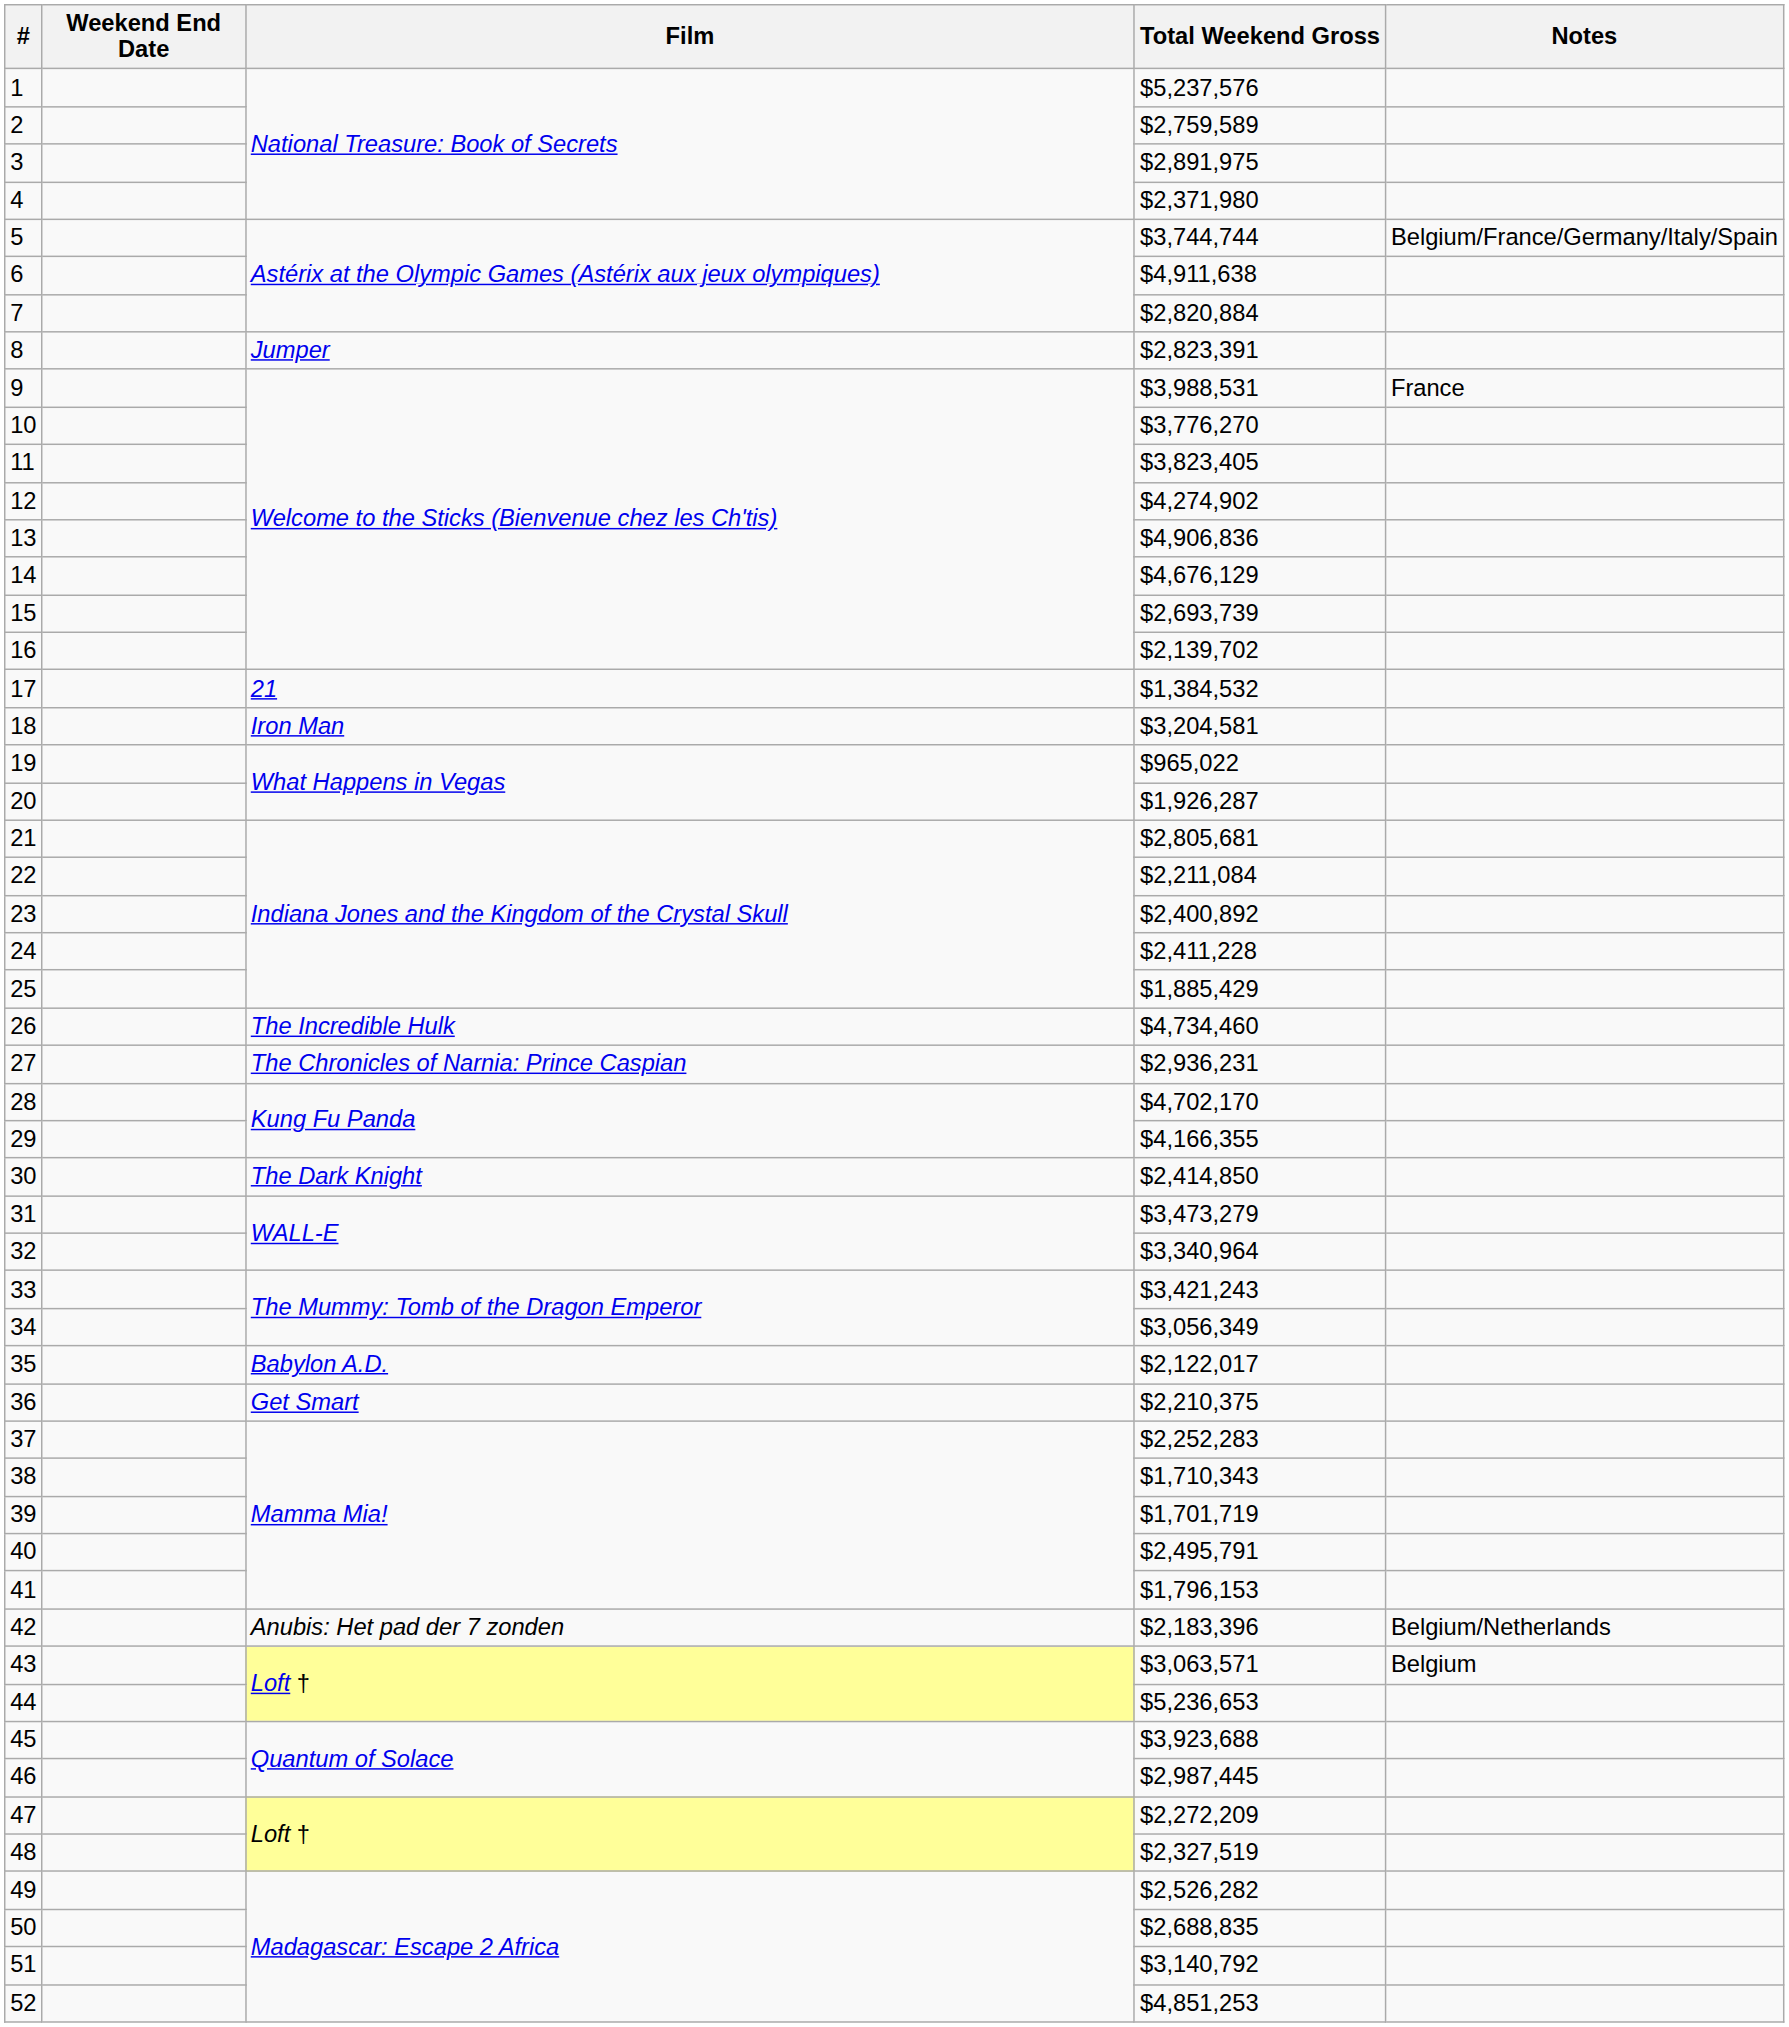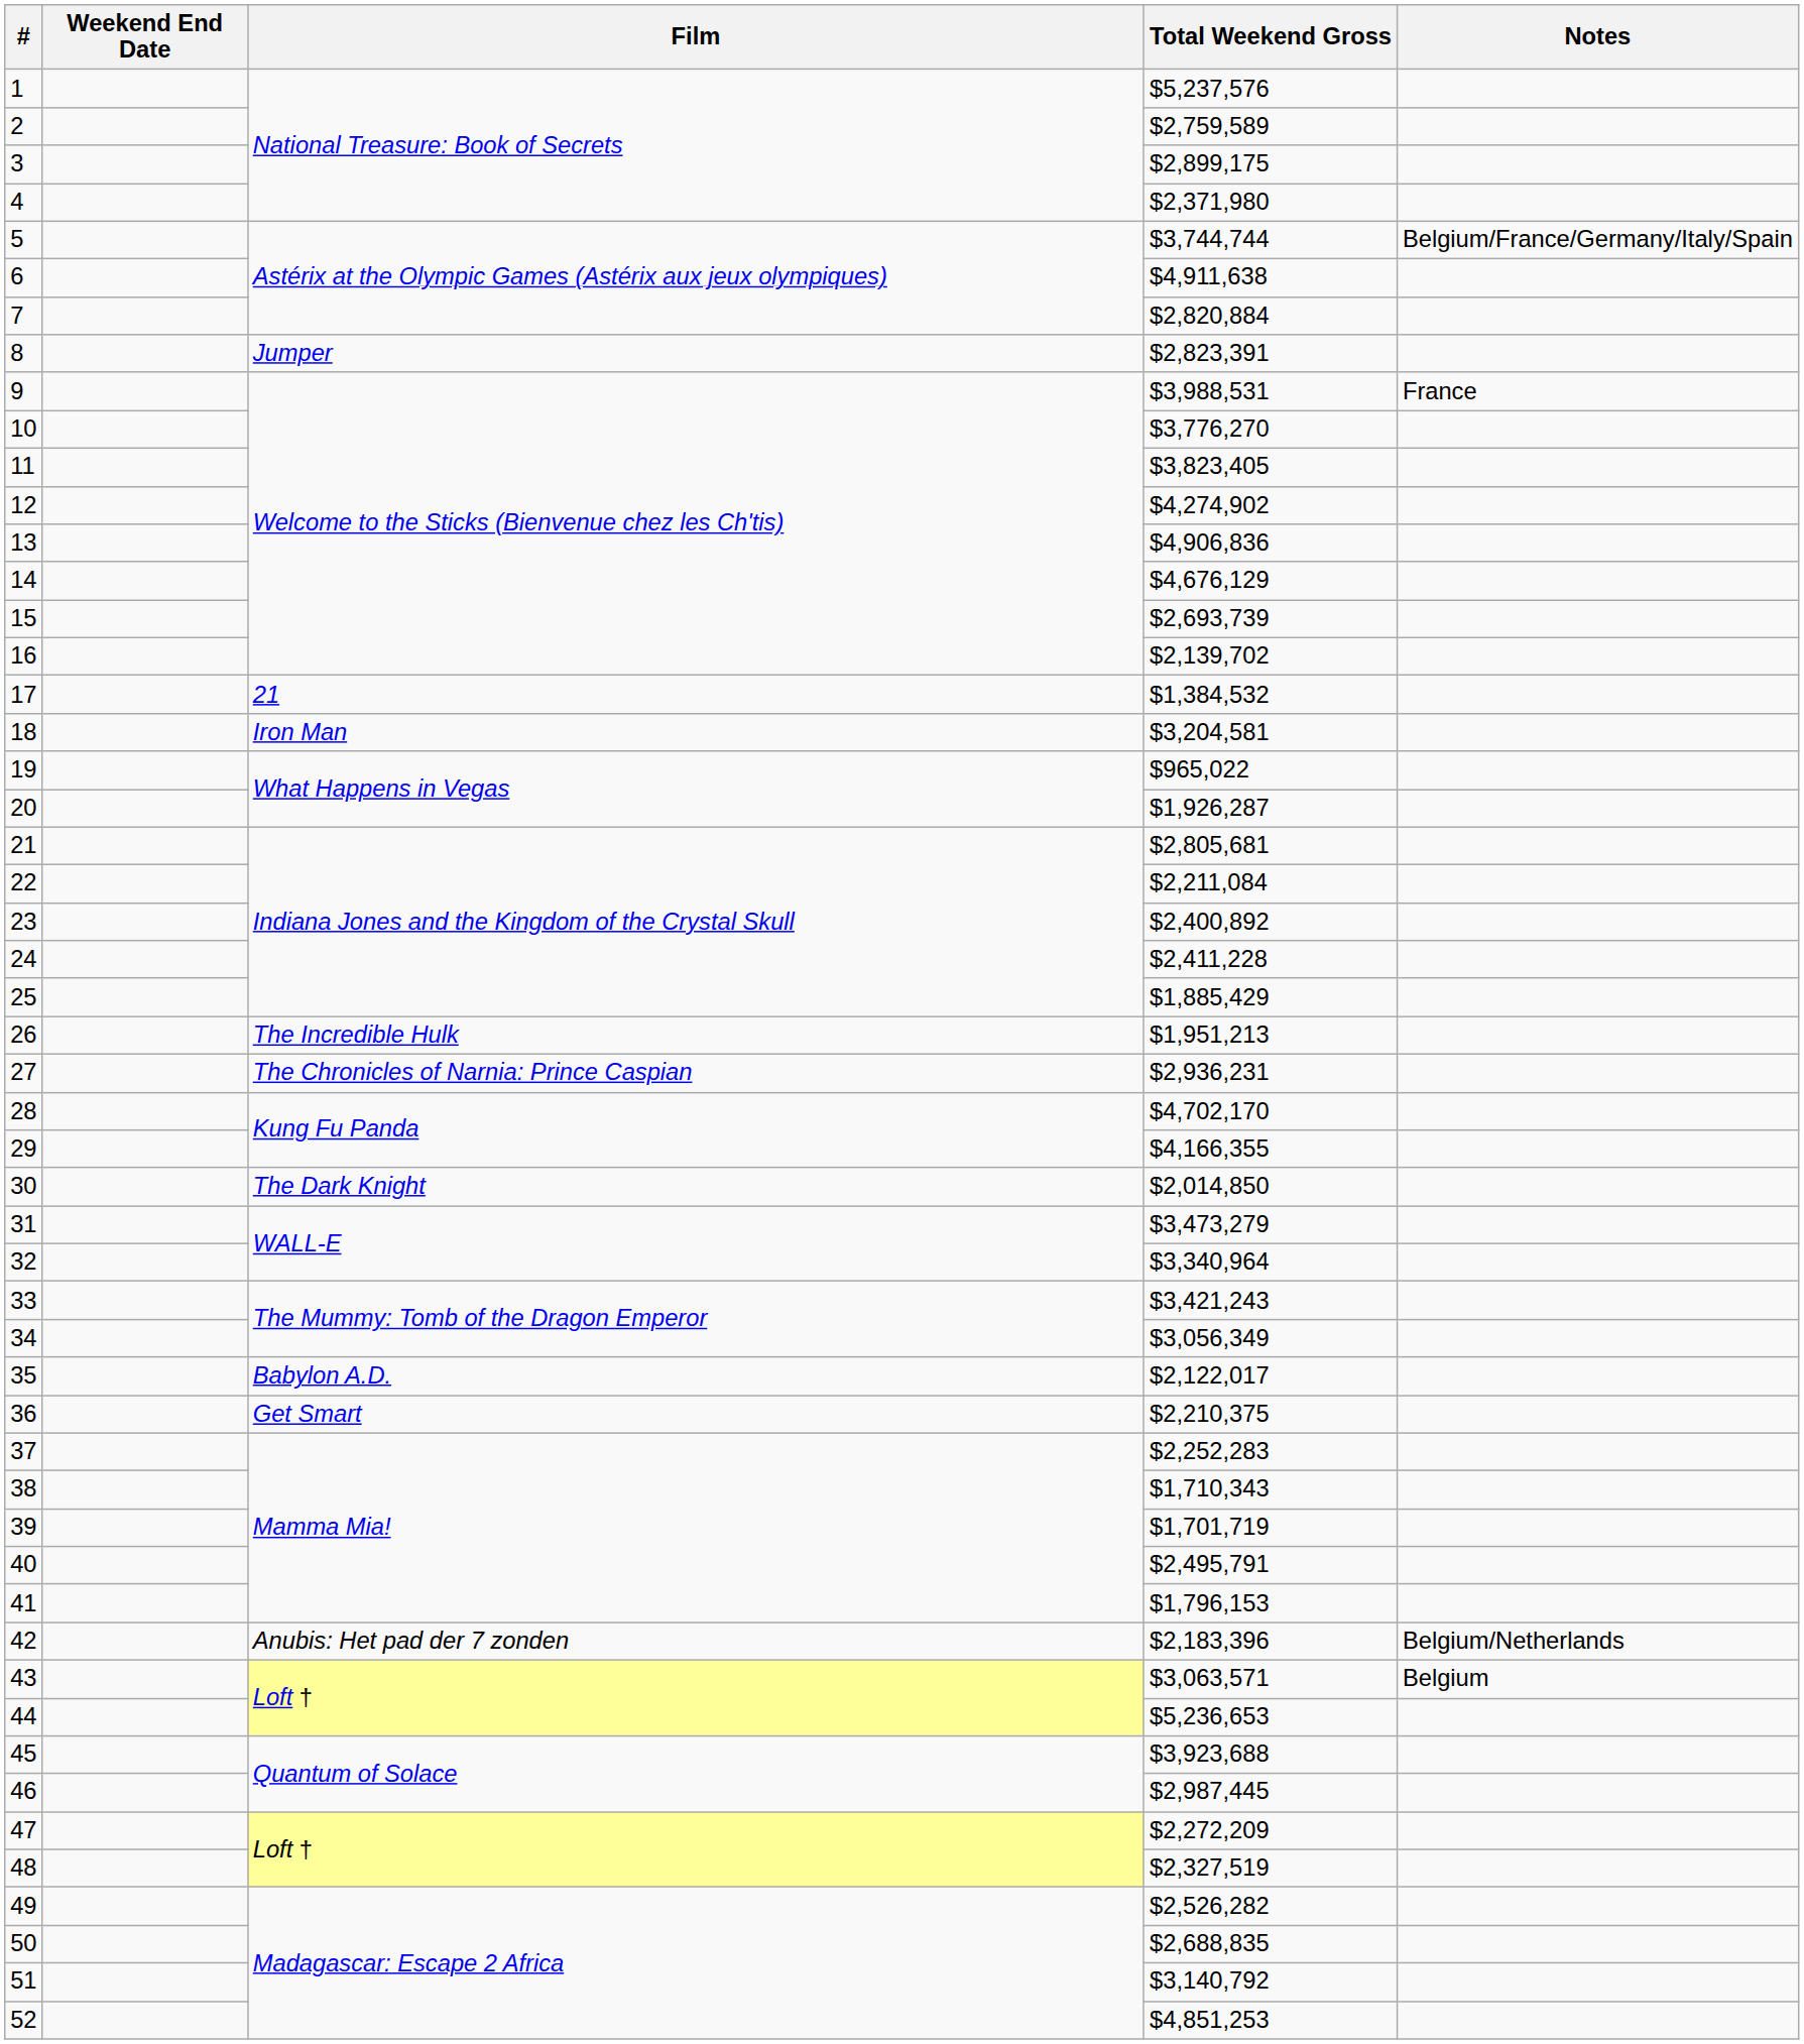3 | Total Weekend Gross: $2,891,975 -> $2,899,175
26 | Total Weekend Gross: $4,734,460 -> $1,951,213
30 | Total Weekend Gross: $2,414,850 -> $2,014,850
